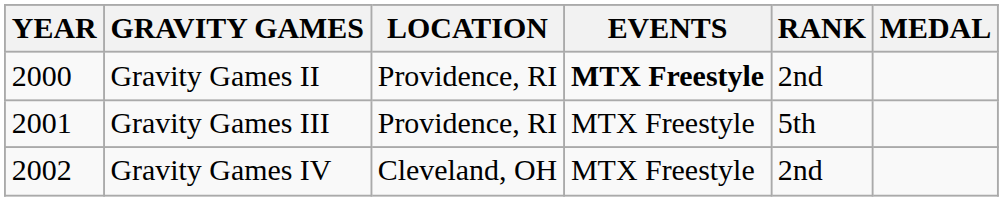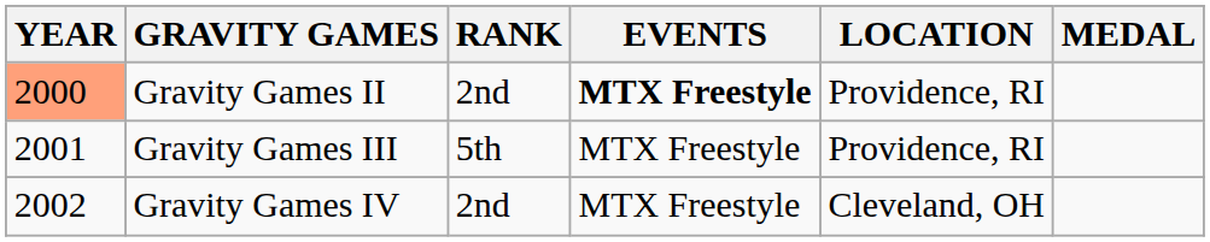columns swapped: LOCATION <-> RANK
Gravity Games II | YEAR: no background -> lightsalmon background
